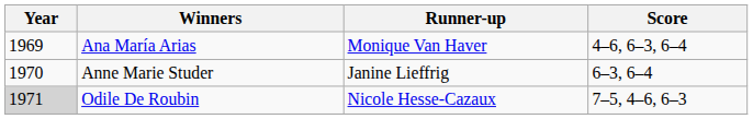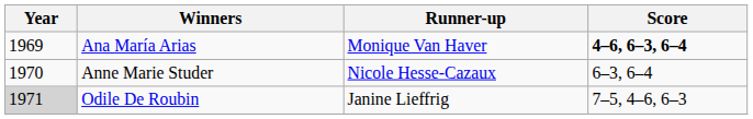Ana María Arias | Score: normal -> bold
Anne Marie Studer | Runner-up: Janine Lieffrig -> Nicole Hesse-Cazaux
Odile De Roubin | Runner-up: Nicole Hesse-Cazaux -> Janine Lieffrig
